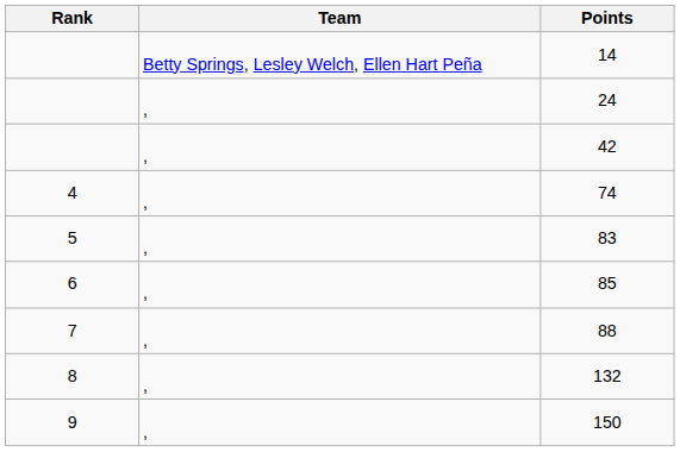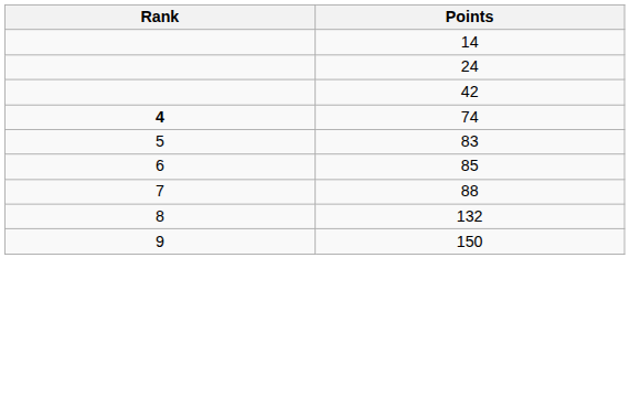- column: Team | Betty Springs, Lesley Welch, Ellen Hart Peña | , | , | , | , | , | , | , | ,
74 | Rank: normal -> bold
